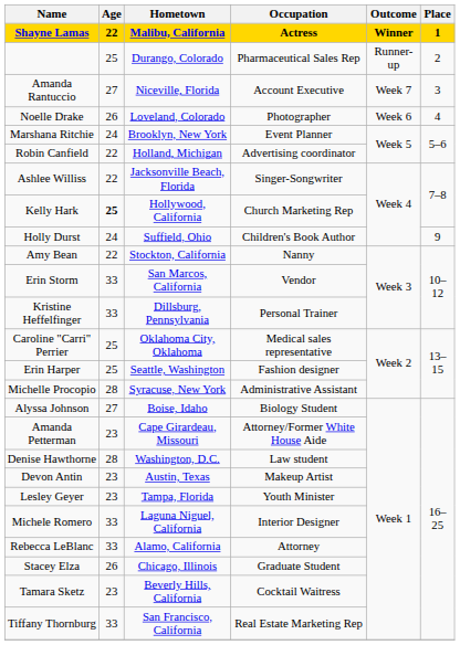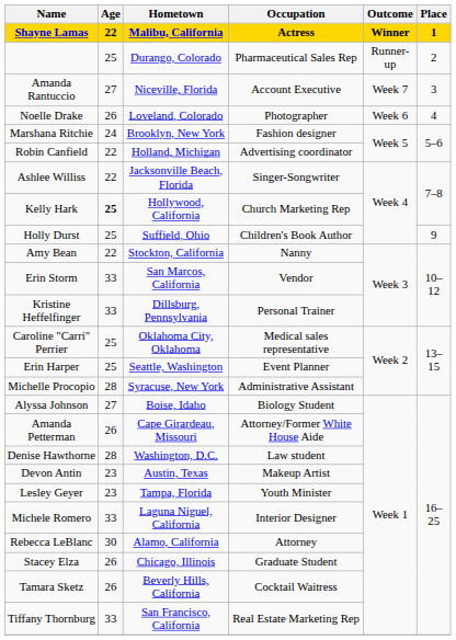Marshana Ritchie | Occupation: Event Planner -> Fashion designer
Holly Durst | Age: 24 -> 25
Erin Harper | Occupation: Fashion designer -> Event Planner
Amanda Petterman | Age: 23 -> 26
Rebecca LeBlanc | Age: 33 -> 30
Tamara Sketz | Age: 23 -> 26
